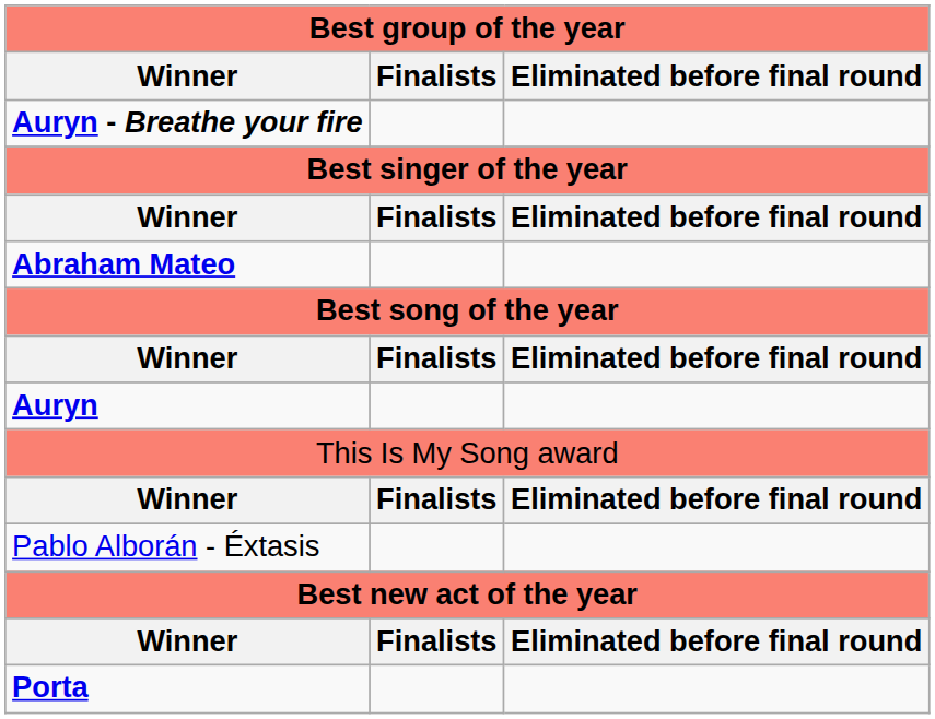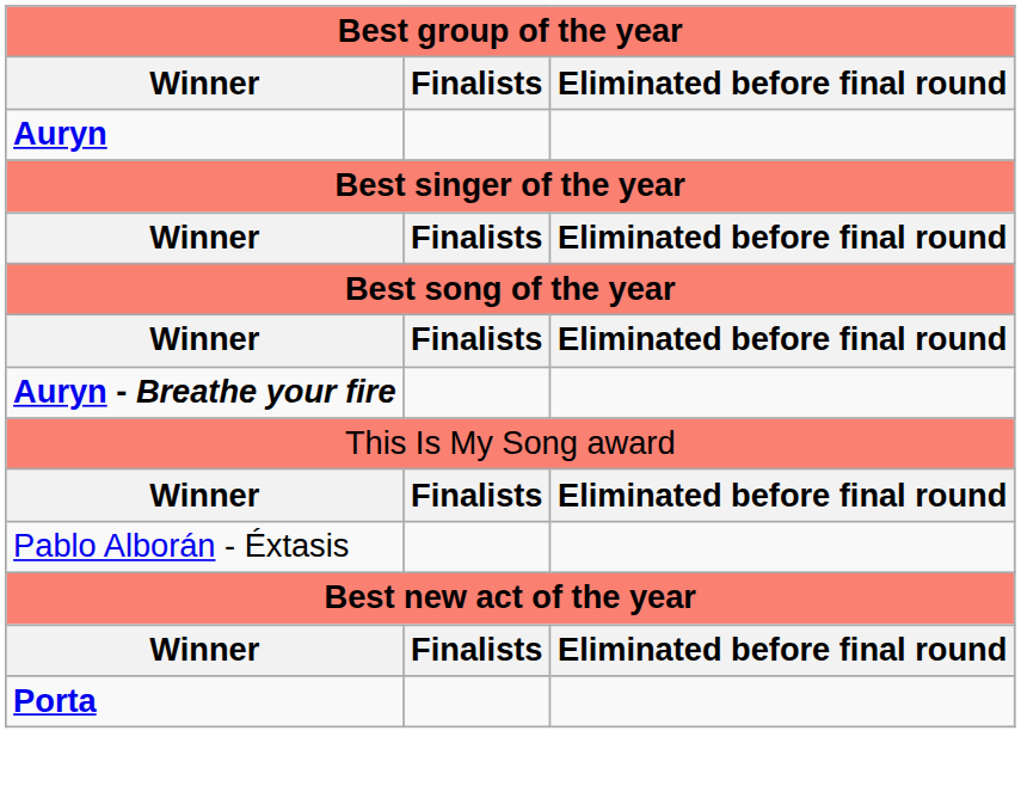rows swapped: Auryn <-> Auryn - Breathe your fire
- row: Abraham Mateo
